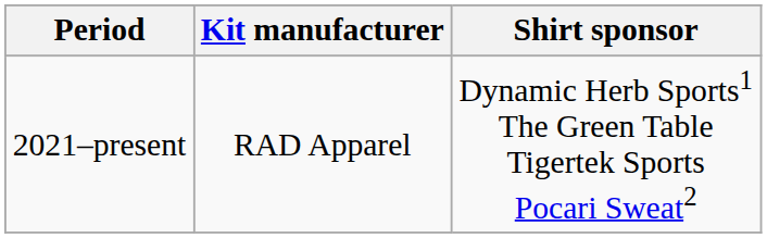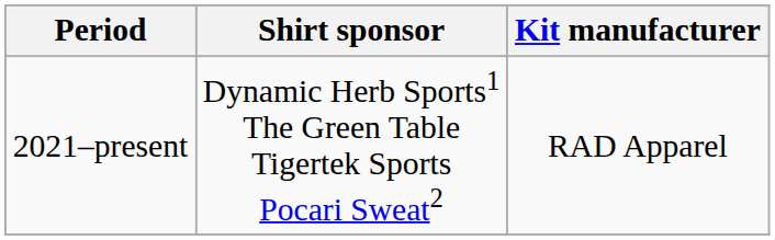columns swapped: Kit manufacturer <-> Shirt sponsor
